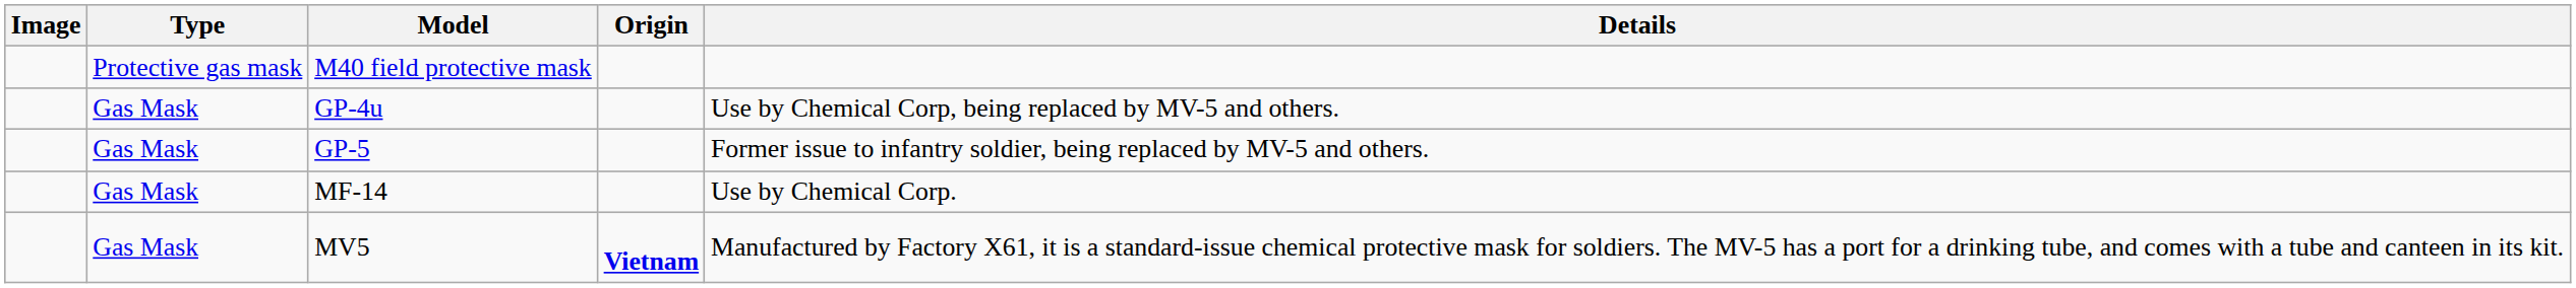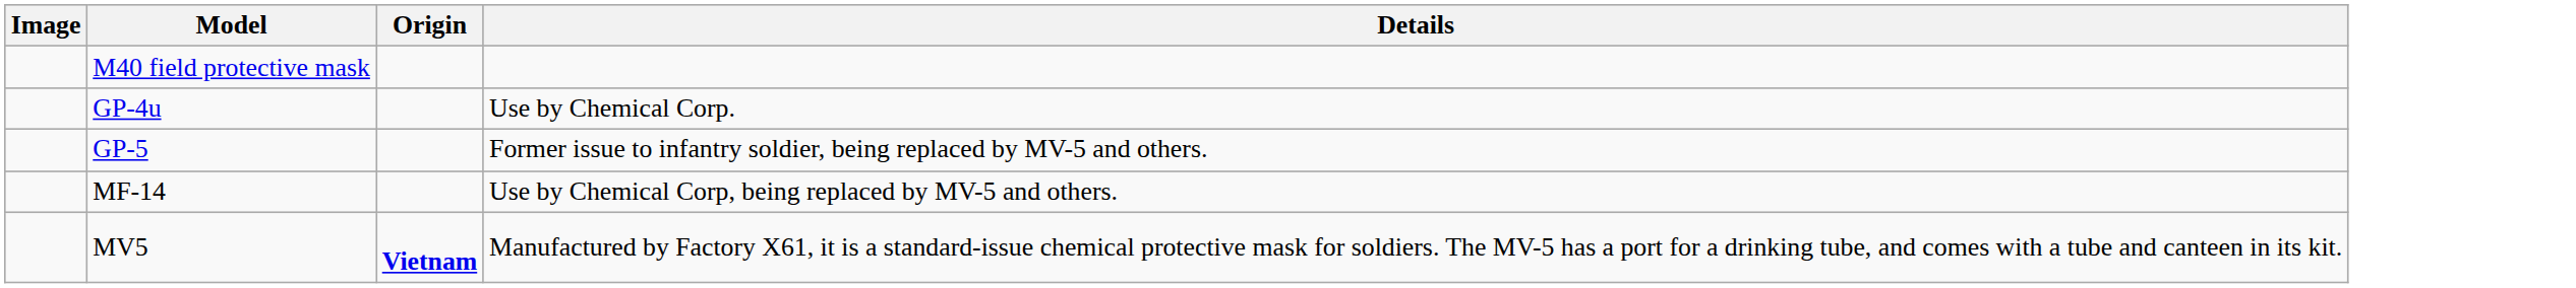- column: Type | Protective gas mask | Gas Mask | Gas Mask | Gas Mask | Gas Mask
GP-4u | Details: Use by Chemical Corp, being replaced by MV-5 and others. -> Use by Chemical Corp.
MF-14 | Details: Use by Chemical Corp. -> Use by Chemical Corp, being replaced by MV-5 and others.
